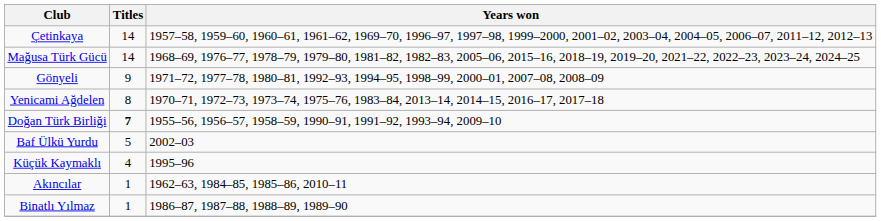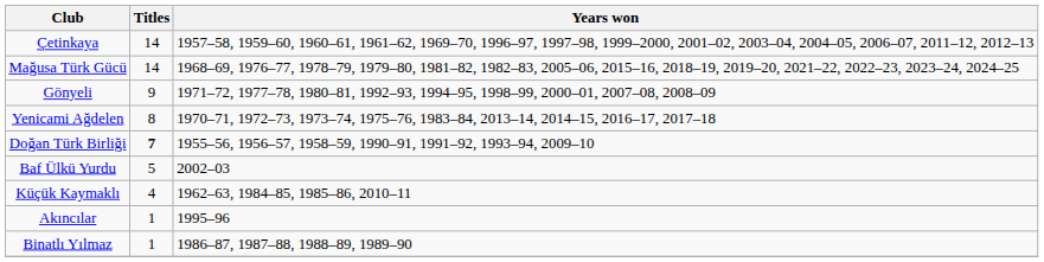Küçük Kaymaklı | Years won: 1995–96 -> 1962–63, 1984–85, 1985–86, 2010–11
Akıncılar | Years won: 1962–63, 1984–85, 1985–86, 2010–11 -> 1995–96
